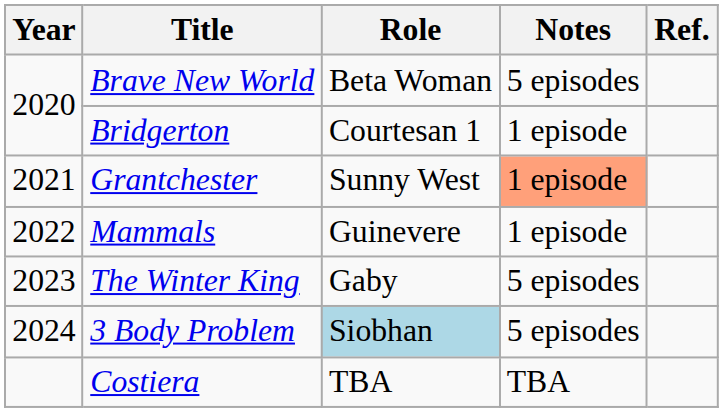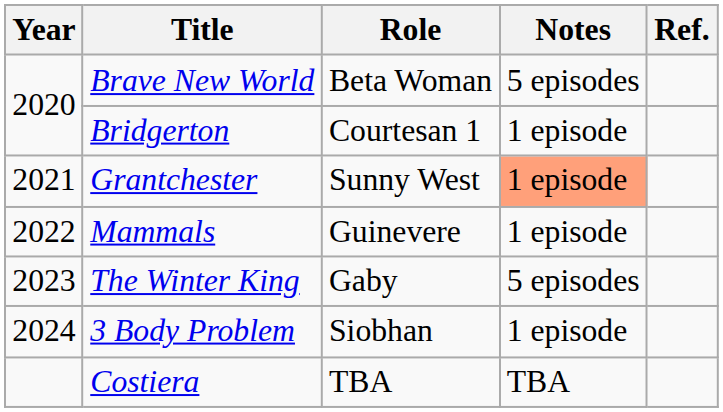3 Body Problem | Role: lightblue background -> no background
3 Body Problem | Notes: 5 episodes -> 1 episode
